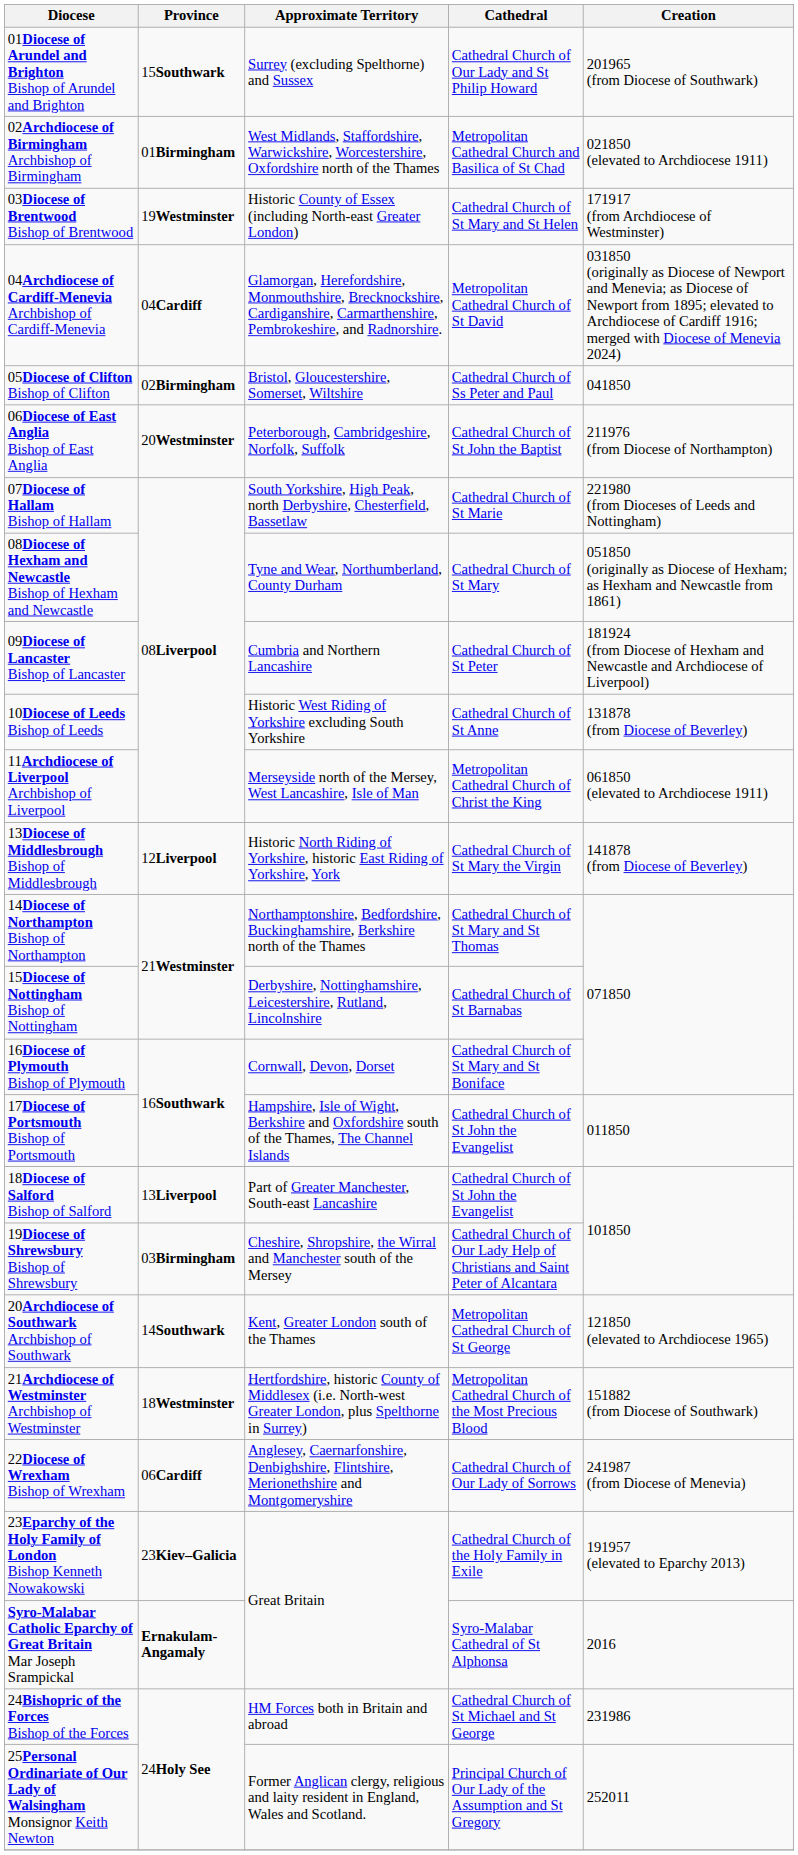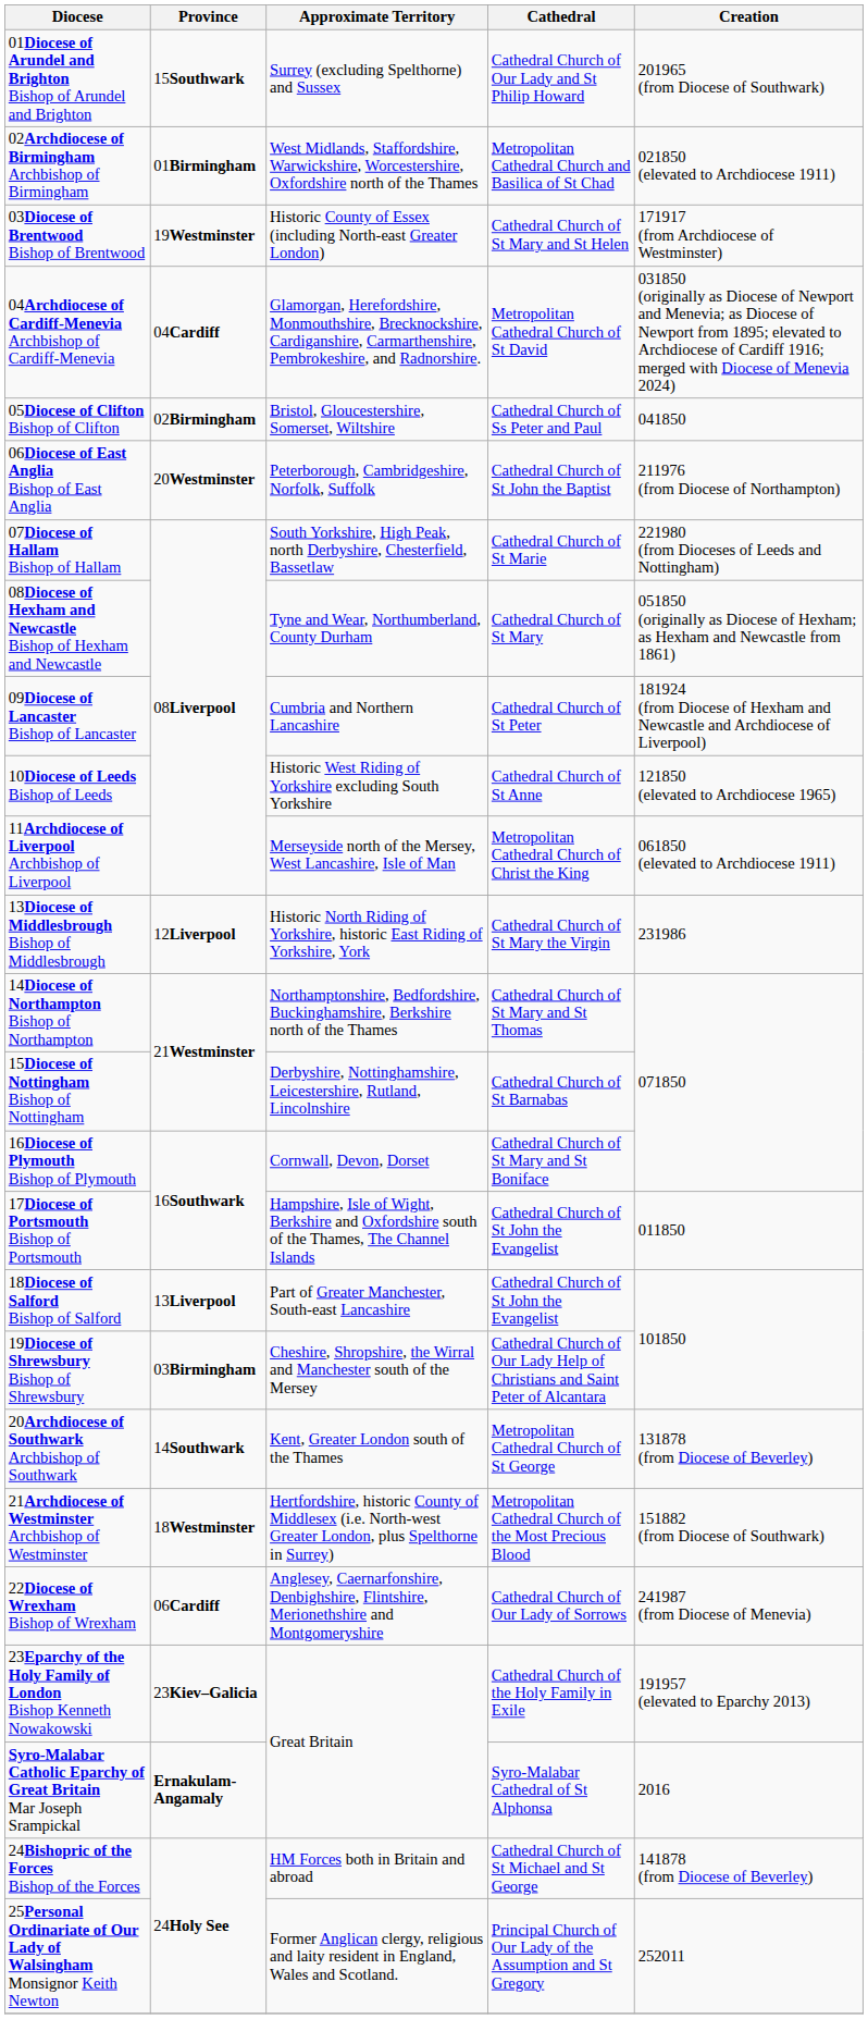10Diocese of Leeds Bishop of Leeds | Creation: 131878 (from Diocese of Beverley) -> 121850 (elevated to Archdiocese 1965)
13Diocese of Middlesbrough Bishop of Middlesbrough | Creation: 141878 (from Diocese of Beverley) -> 231986
20Archdiocese of Southwark Archbishop of Southwark | Creation: 121850 (elevated to Archdiocese 1965) -> 131878 (from Diocese of Beverley)
24Bishopric of the Forces Bishop of the Forces | Creation: 231986 -> 141878 (from Diocese of Beverley)
